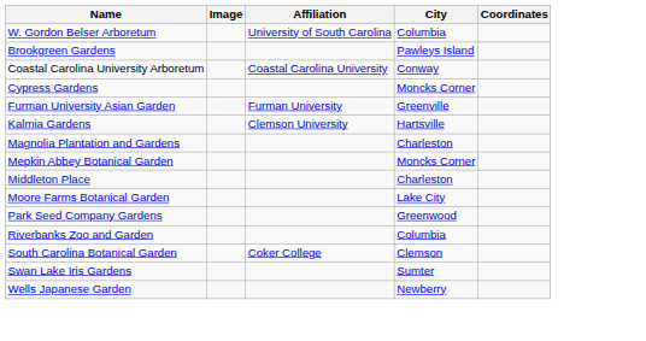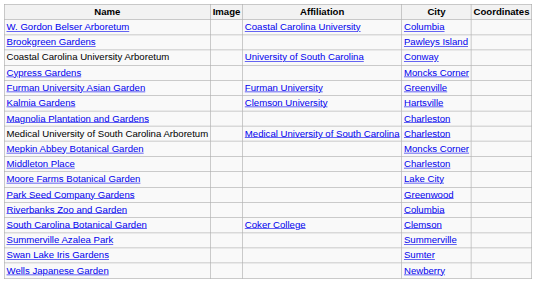W. Gordon Belser Arboretum | Affiliation: University of South Carolina -> Coastal Carolina University
Coastal Carolina University Arboretum | Affiliation: Coastal Carolina University -> University of South Carolina
+ row: Medical University of South Carolina Arboretum | Medical University of South Carolina | Charleston
+ row: Summerville Azalea Park | Summerville
